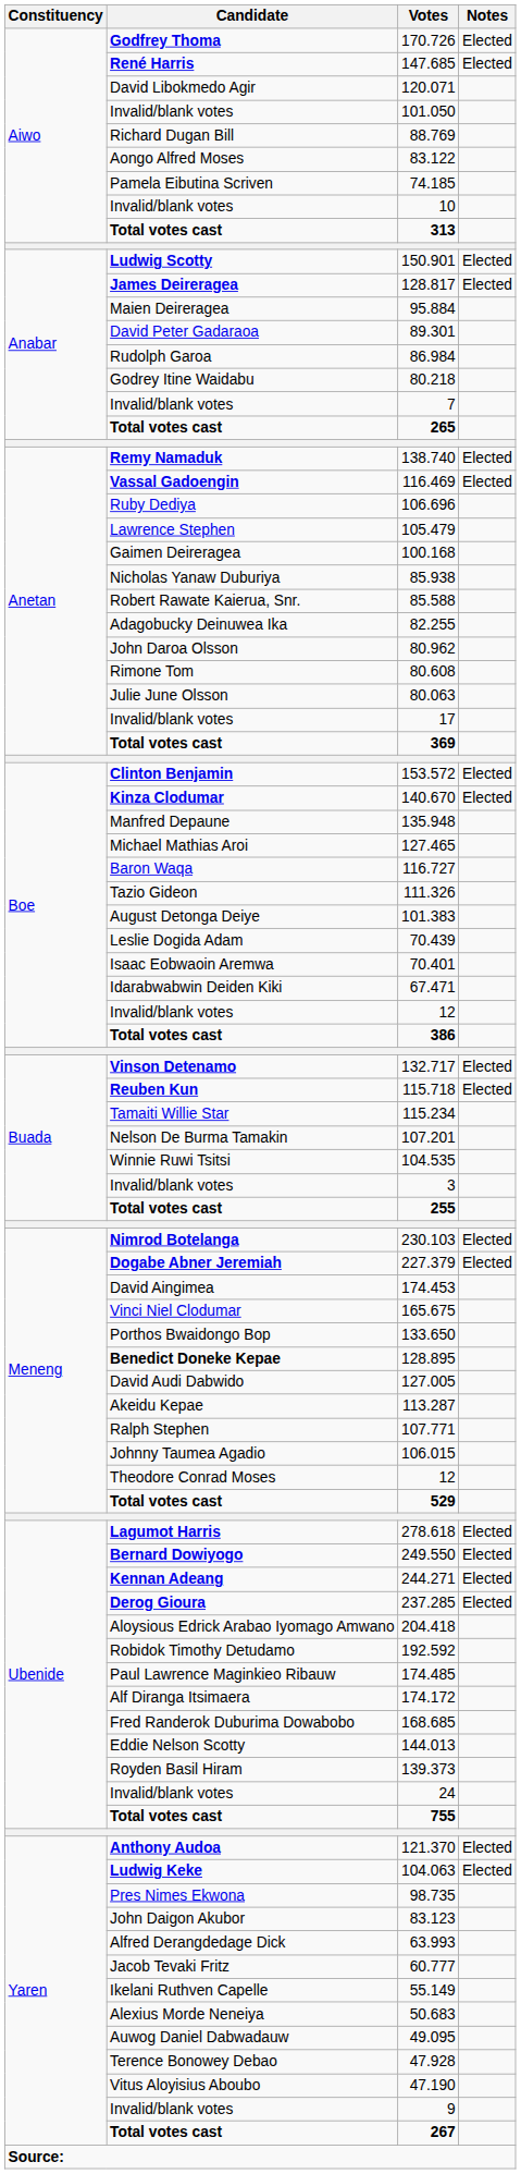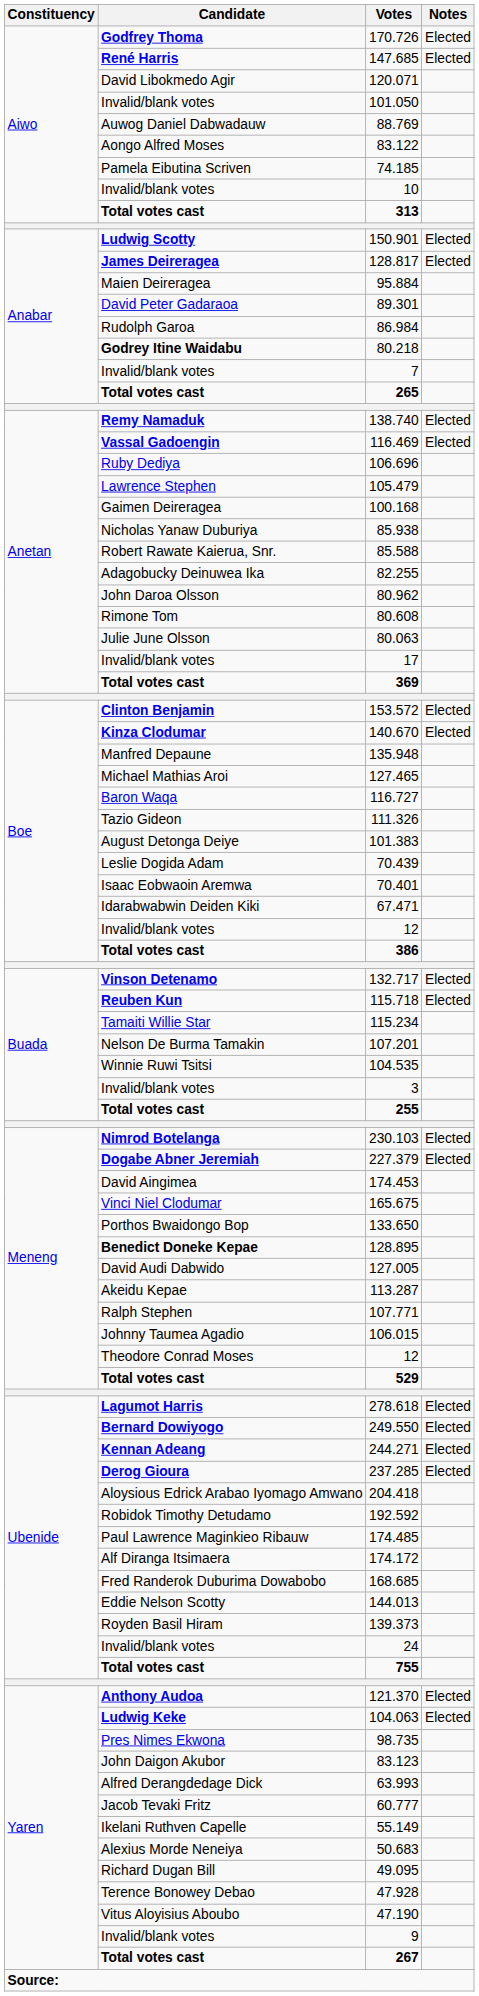88.769 | Candidate: Richard Dugan Bill -> Auwog Daniel Dabwadauw
80.218 | Candidate: normal -> bold
49.095 | Candidate: Auwog Daniel Dabwadauw -> Richard Dugan Bill
